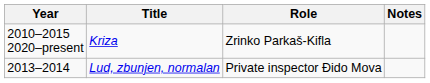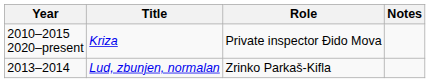2010–2015 2020–present | Role: Zrinko Parkaš-Kifla -> Private inspector Đido Mova
2013–2014 | Role: Private inspector Đido Mova -> Zrinko Parkaš-Kifla
